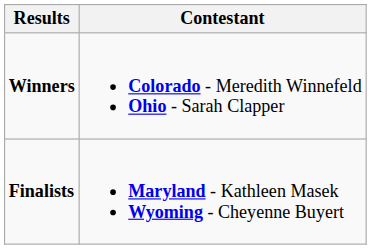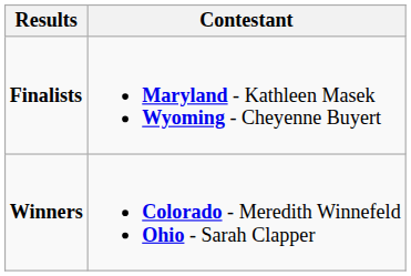rows swapped: Winners <-> Finalists
